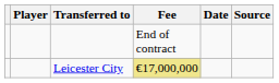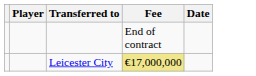- column: Source
